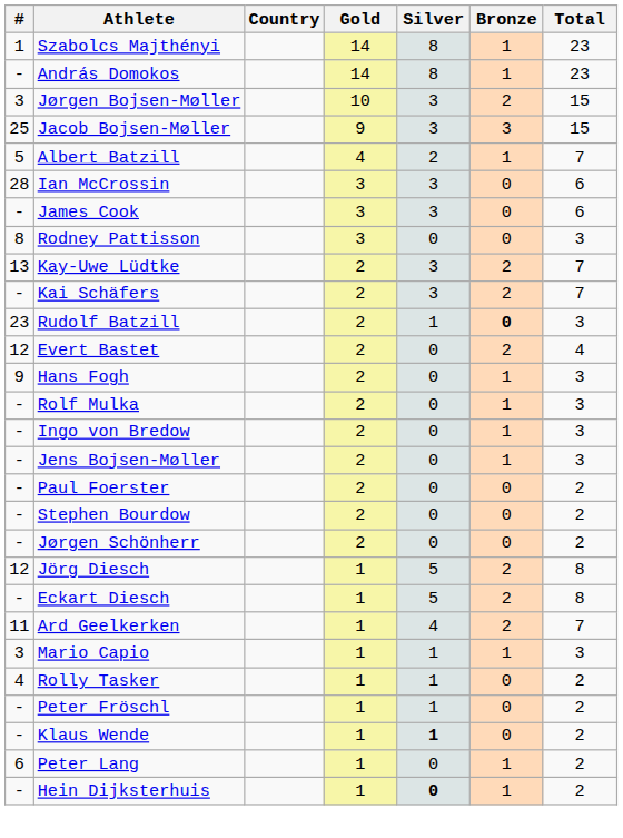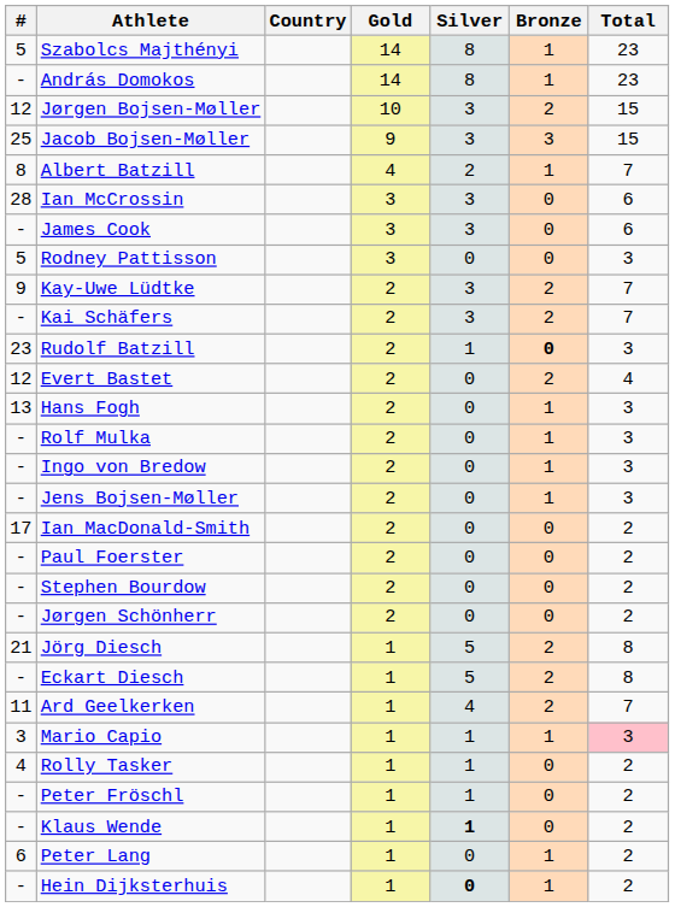Szabolcs Majthényi | #: 1 -> 5
Jørgen Bojsen-Møller | #: 3 -> 12
Albert Batzill | #: 5 -> 8
Rodney Pattisson | #: 8 -> 5
Kay-Uwe Lüdtke | #: 13 -> 9
Hans Fogh | #: 9 -> 13
+ row: 17 | Ian MacDonald-Smith | 2 | 0 | 0 | 2
Jörg Diesch | #: 12 -> 21
Mario Capio | Total: no background -> pink background
